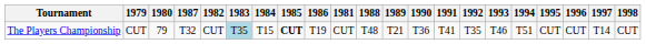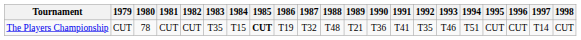columns swapped: 1981 <-> 1987
The Players Championship | 1980: 79 -> 78
The Players Championship | 1983: lightblue background -> no background
